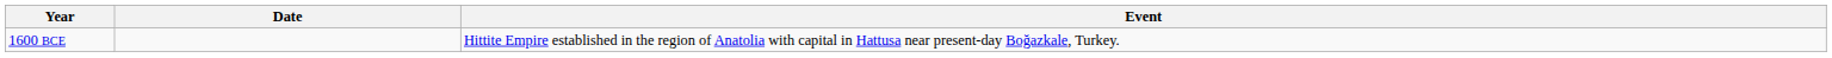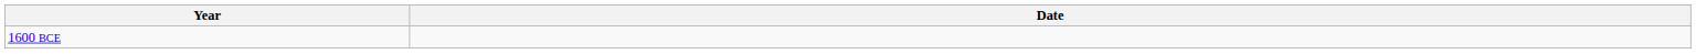- column: Event | Hittite Empire established in the region of Anatolia with capital in Hattusa near present-day Boğazkale, Turkey.
